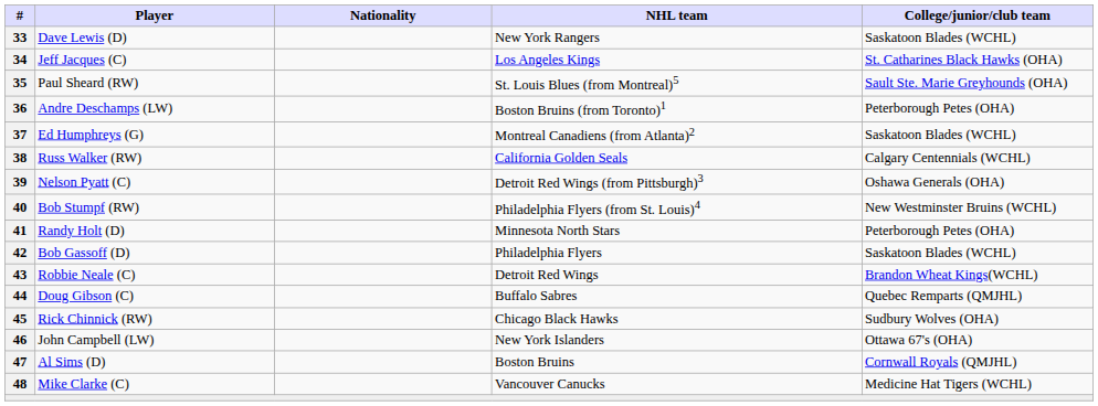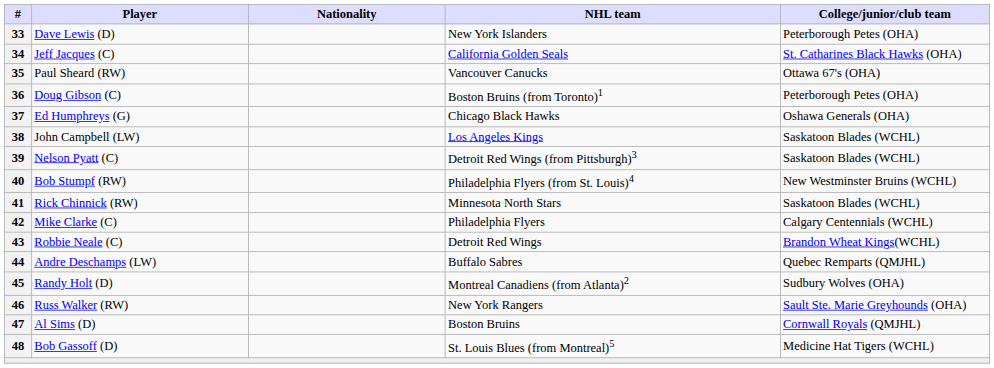33 | NHL team: New York Rangers -> New York Islanders
33 | College/junior/club team: Saskatoon Blades (WCHL) -> Peterborough Petes (OHA)
34 | NHL team: Los Angeles Kings -> California Golden Seals
35 | NHL team: St. Louis Blues (from Montreal)5 -> Vancouver Canucks
35 | College/junior/club team: Sault Ste. Marie Greyhounds (OHA) -> Ottawa 67's (OHA)
36 | Player: Andre Deschamps (LW) -> Doug Gibson (C)
37 | NHL team: Montreal Canadiens (from Atlanta)2 -> Chicago Black Hawks
37 | College/junior/club team: Saskatoon Blades (WCHL) -> Oshawa Generals (OHA)
38 | Player: Russ Walker (RW) -> John Campbell (LW)
38 | NHL team: California Golden Seals -> Los Angeles Kings
38 | College/junior/club team: Calgary Centennials (WCHL) -> Saskatoon Blades (WCHL)
39 | College/junior/club team: Oshawa Generals (OHA) -> Saskatoon Blades (WCHL)
41 | Player: Randy Holt (D) -> Rick Chinnick (RW)
41 | College/junior/club team: Peterborough Petes (OHA) -> Saskatoon Blades (WCHL)
42 | Player: Bob Gassoff (D) -> Mike Clarke (C)
42 | College/junior/club team: Saskatoon Blades (WCHL) -> Calgary Centennials (WCHL)
44 | Player: Doug Gibson (C) -> Andre Deschamps (LW)
45 | Player: Rick Chinnick (RW) -> Randy Holt (D)
45 | NHL team: Chicago Black Hawks -> Montreal Canadiens (from Atlanta)2
46 | Player: John Campbell (LW) -> Russ Walker (RW)
46 | NHL team: New York Islanders -> New York Rangers
46 | College/junior/club team: Ottawa 67's (OHA) -> Sault Ste. Marie Greyhounds (OHA)
48 | Player: Mike Clarke (C) -> Bob Gassoff (D)
48 | NHL team: Vancouver Canucks -> St. Louis Blues (from Montreal)5
